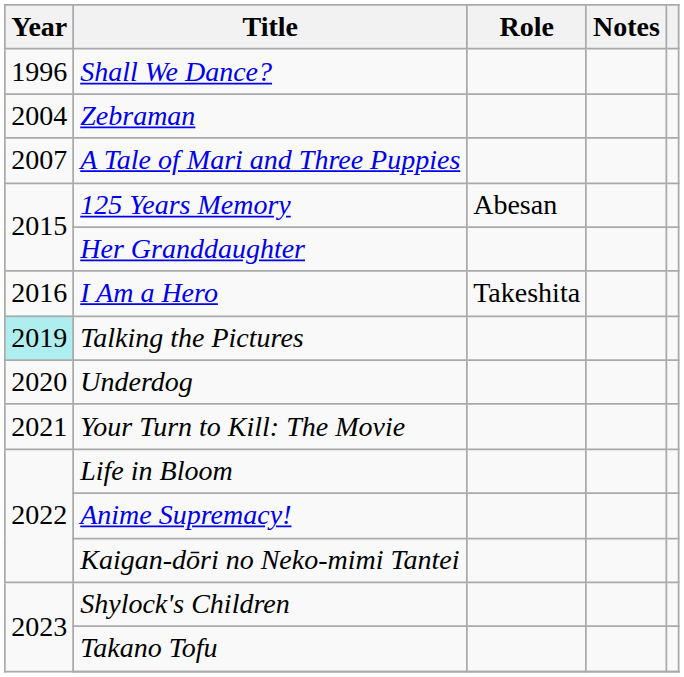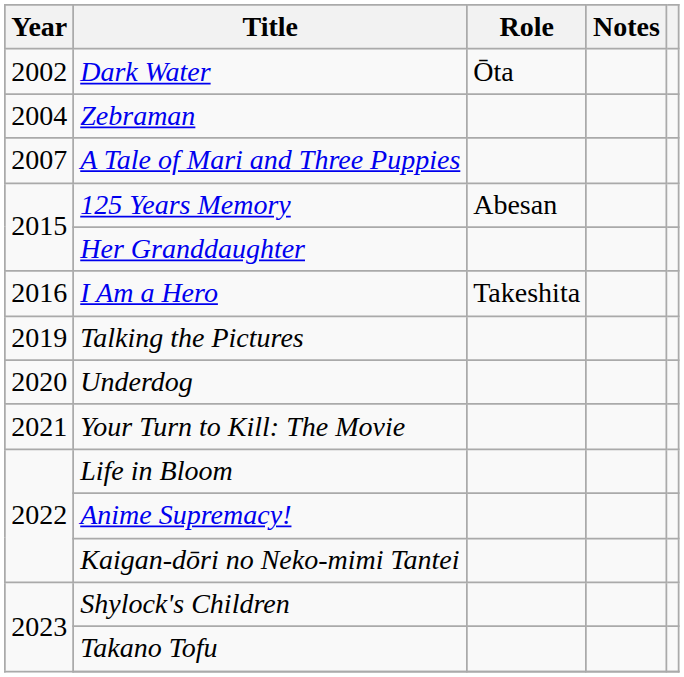- row: 1996 | Shall We Dance?
+ row: 2002 | Dark Water | Ōta
Talking the Pictures | Year: paleturquoise background -> no background
